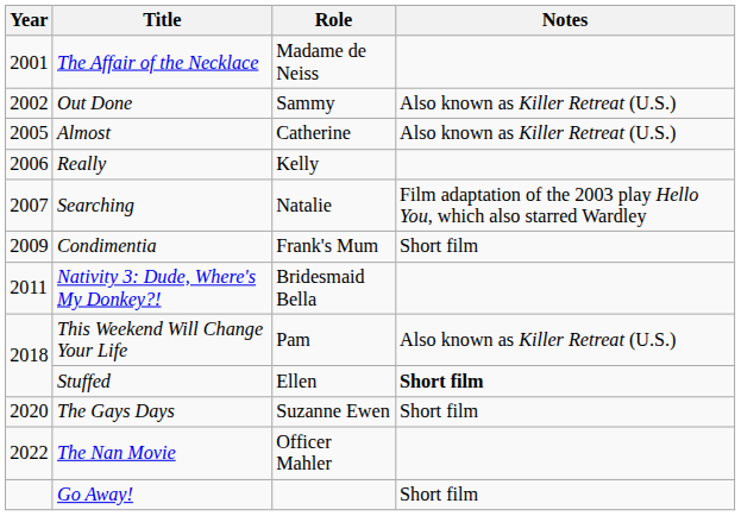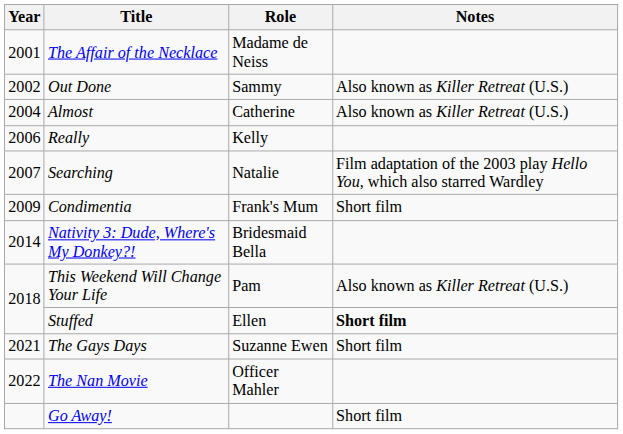Almost | Year: 2005 -> 2004
Nativity 3: Dude, Where's My Donkey?! | Year: 2011 -> 2014
The Gays Days | Year: 2020 -> 2021
